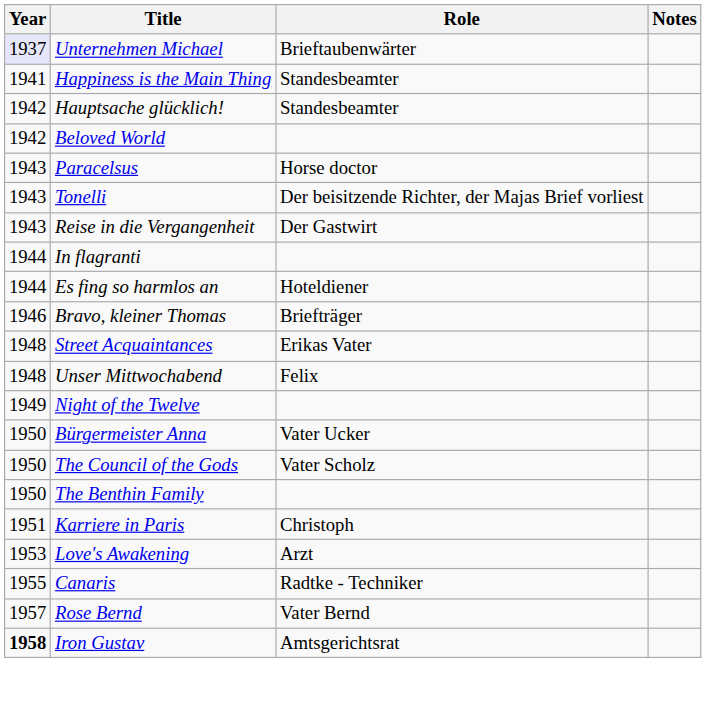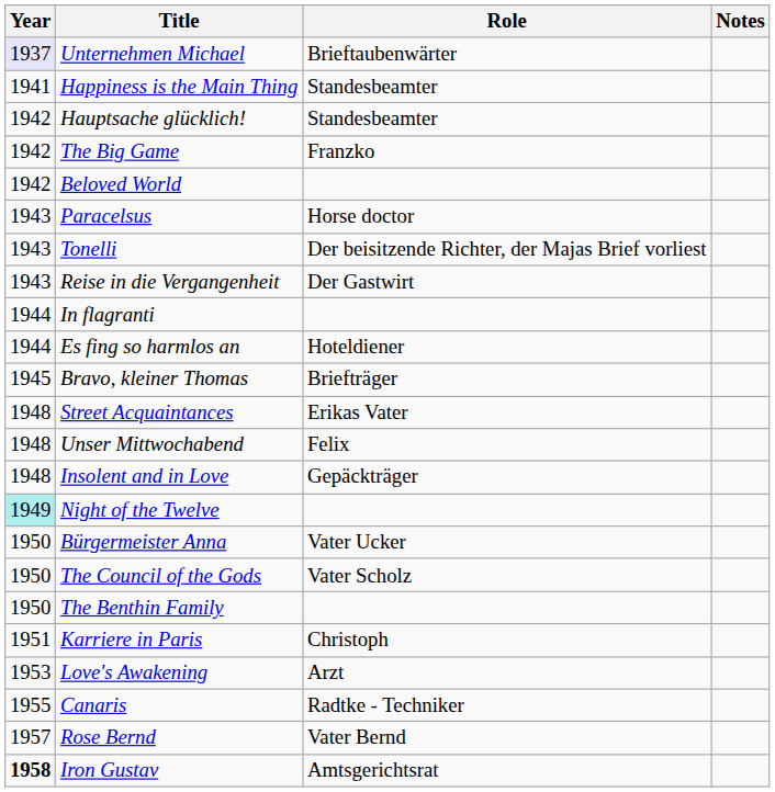+ row: 1942 | The Big Game | Franzko
Bravo, kleiner Thomas | Year: 1946 -> 1945
+ row: 1948 | Insolent and in Love | Gepäckträger
Night of the Twelve | Year: no background -> paleturquoise background
